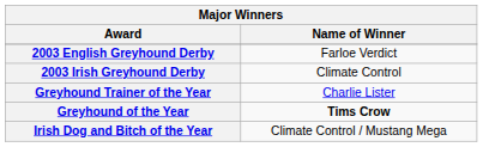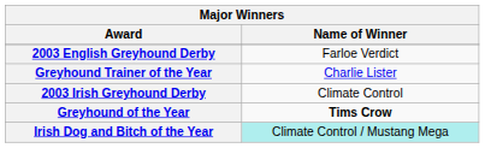rows swapped: 2003 Irish Greyhound Derby <-> Greyhound Trainer of the Year
Irish Dog and Bitch of the Year | Name of Winner: no background -> paleturquoise background
